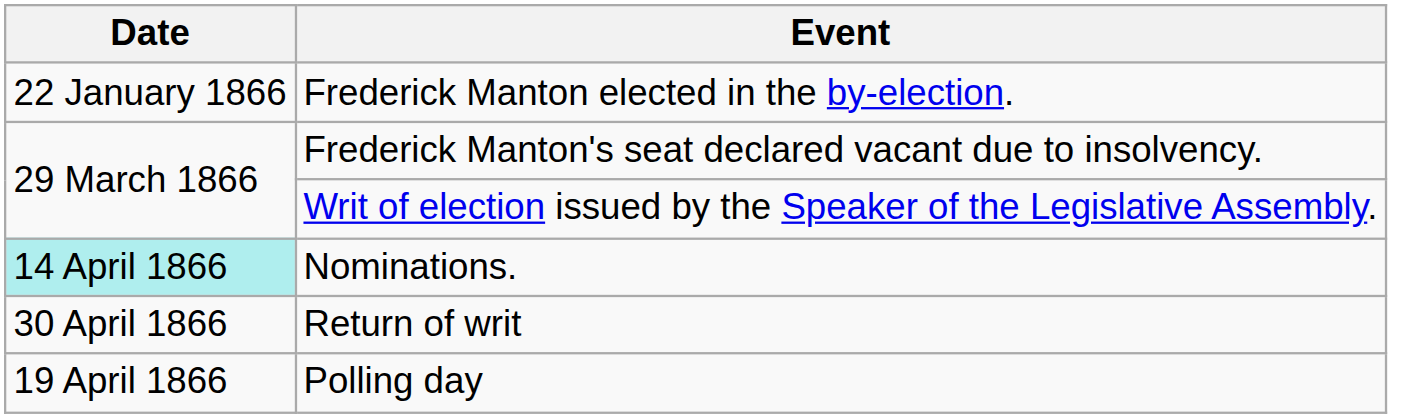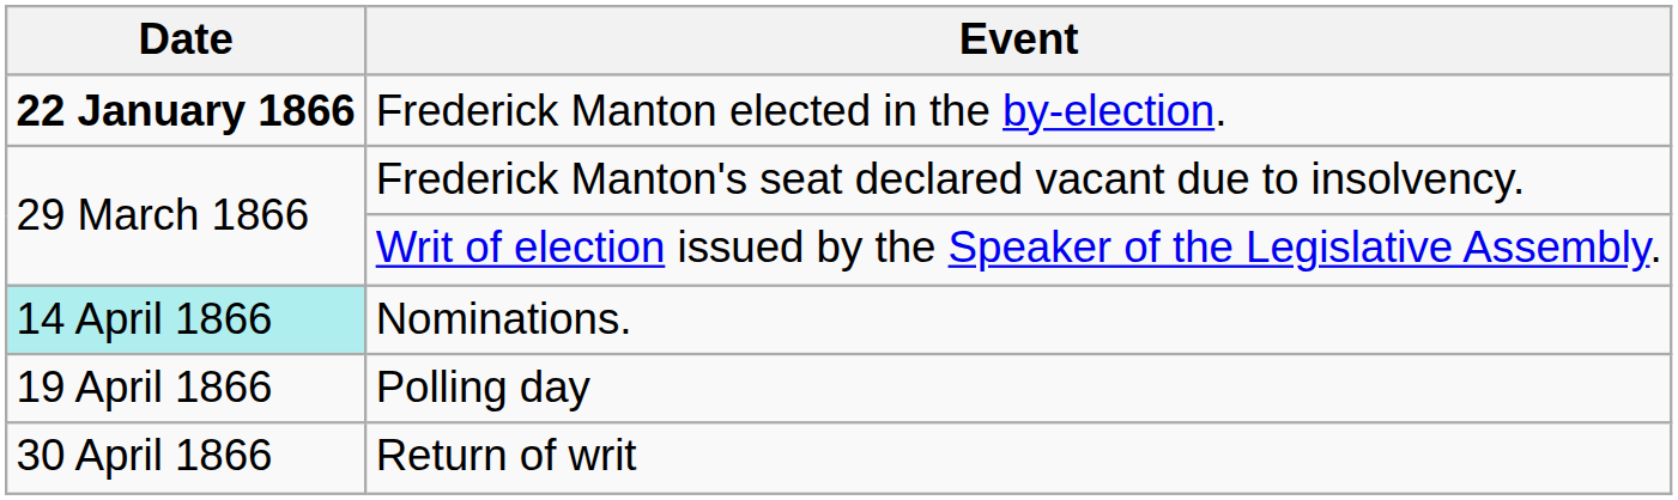Frederick Manton elected in the by-election. | Date: normal -> bold
rows swapped: Polling day <-> Return of writ
